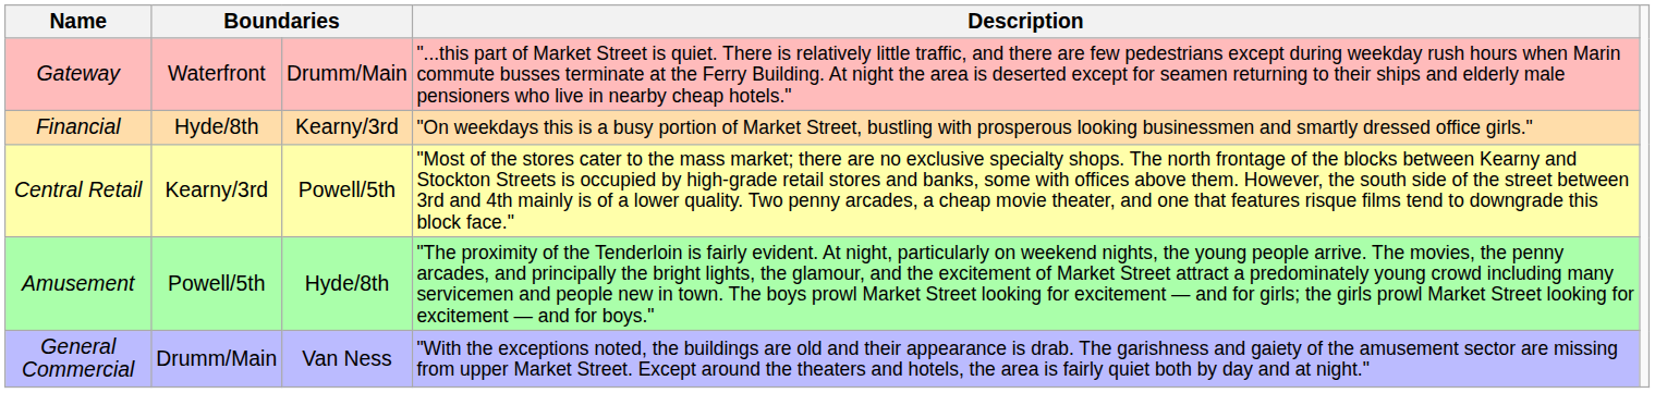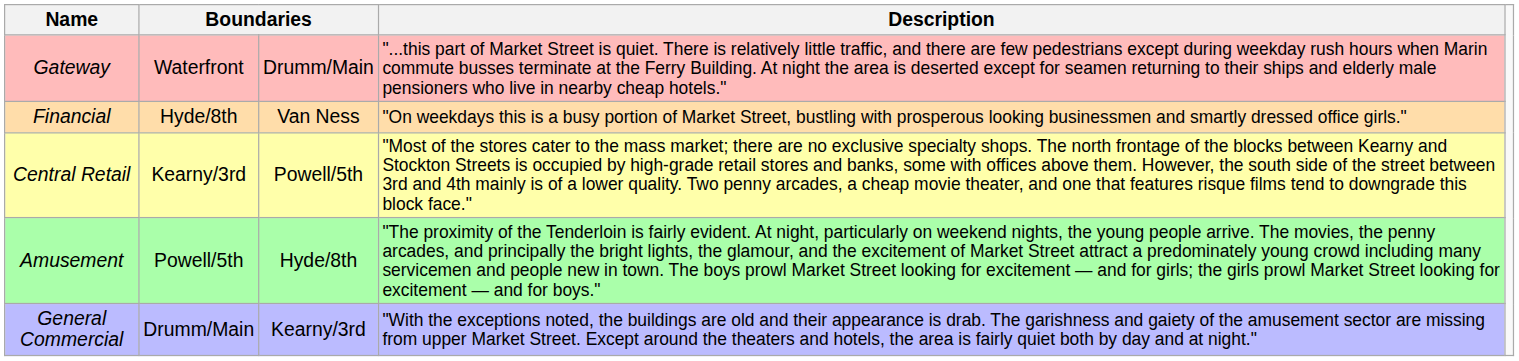Financial | column 3: Kearny/3rd -> Van Ness
General Commercial | column 3: Van Ness -> Kearny/3rd
